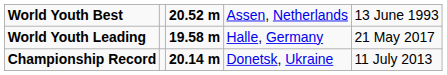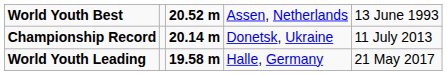rows swapped: Championship Record <-> World Youth Leading
